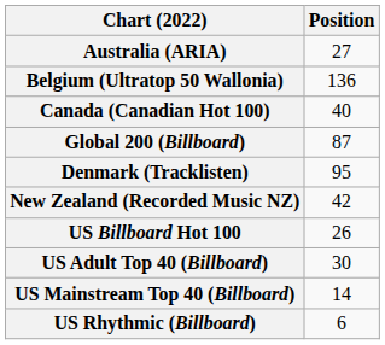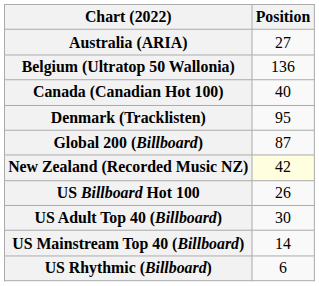rows swapped: Denmark (Tracklisten) <-> Global 200 (Billboard)
New Zealand (Recorded Music NZ) | Position: no background -> lightyellow background
